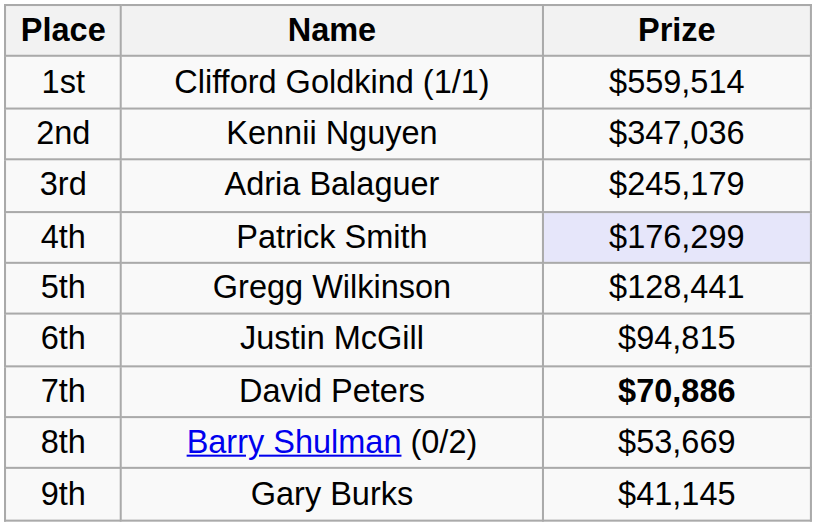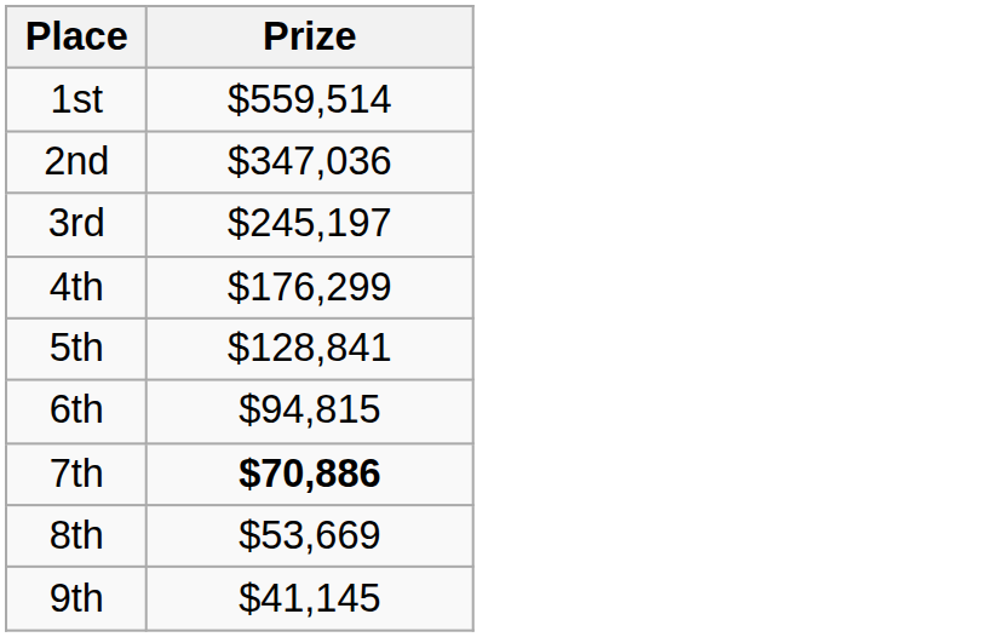- column: Name | Clifford Goldkind (1/1) | Kennii Nguyen | Adria Balaguer | Patrick Smith | Gregg Wilkinson | Justin McGill | David Peters | Barry Shulman (0/2) | Gary Burks
3rd | Prize: $245,179 -> $245,197
4th | Prize: lavender background -> no background
5th | Prize: $128,441 -> $128,841
